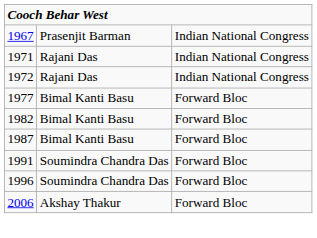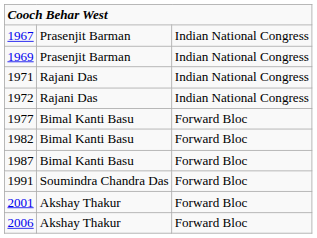+ row: 1969 | Prasenjit Barman | Indian National Congress
- row: 1996 | Soumindra Chandra Das | Forward Bloc
+ row: 2001 | Akshay Thakur | Forward Bloc
